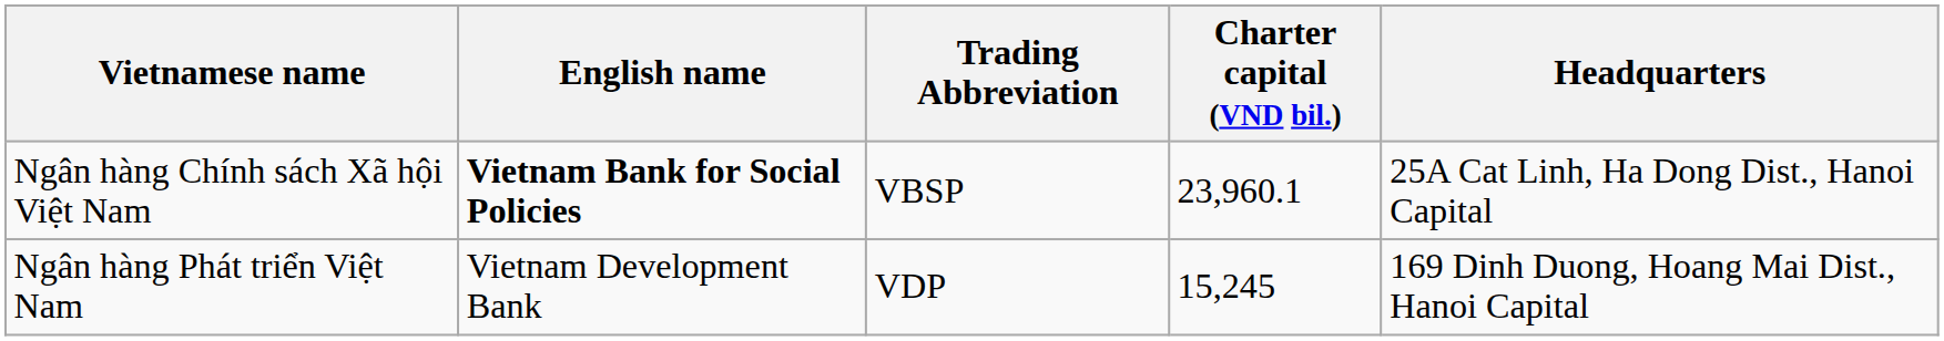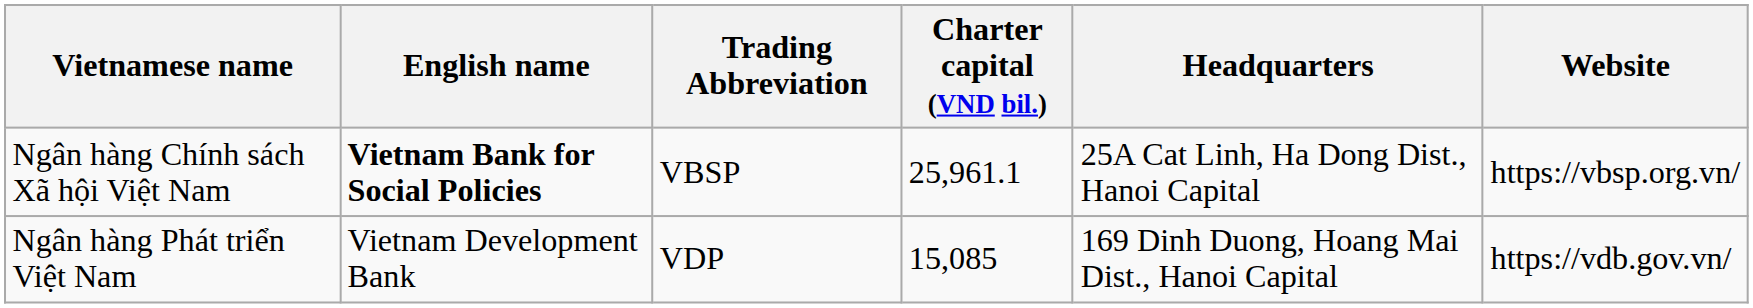+ column: Website | https://vbsp.org.vn/ | https://vdb.gov.vn/
Ngân hàng Chính sách Xã hội Việt Nam | Charter capital (VND bil.): 23,960.1 -> 25,961.1
Ngân hàng Phát triển Việt Nam | Charter capital (VND bil.): 15,245 -> 15,085
